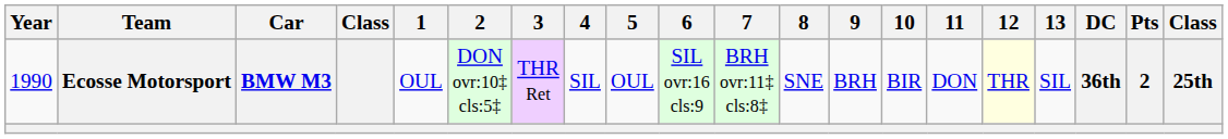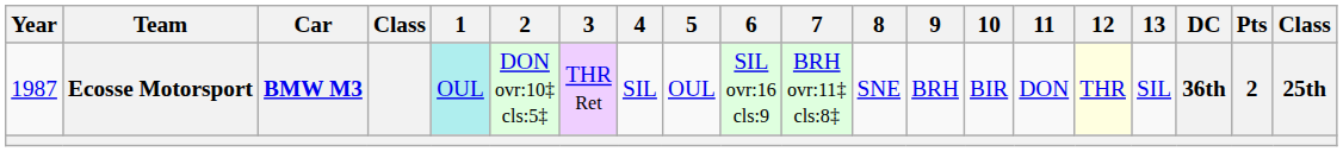Ecosse Motorsport | Year: 1990 -> 1987
Ecosse Motorsport | 1: no background -> paleturquoise background
